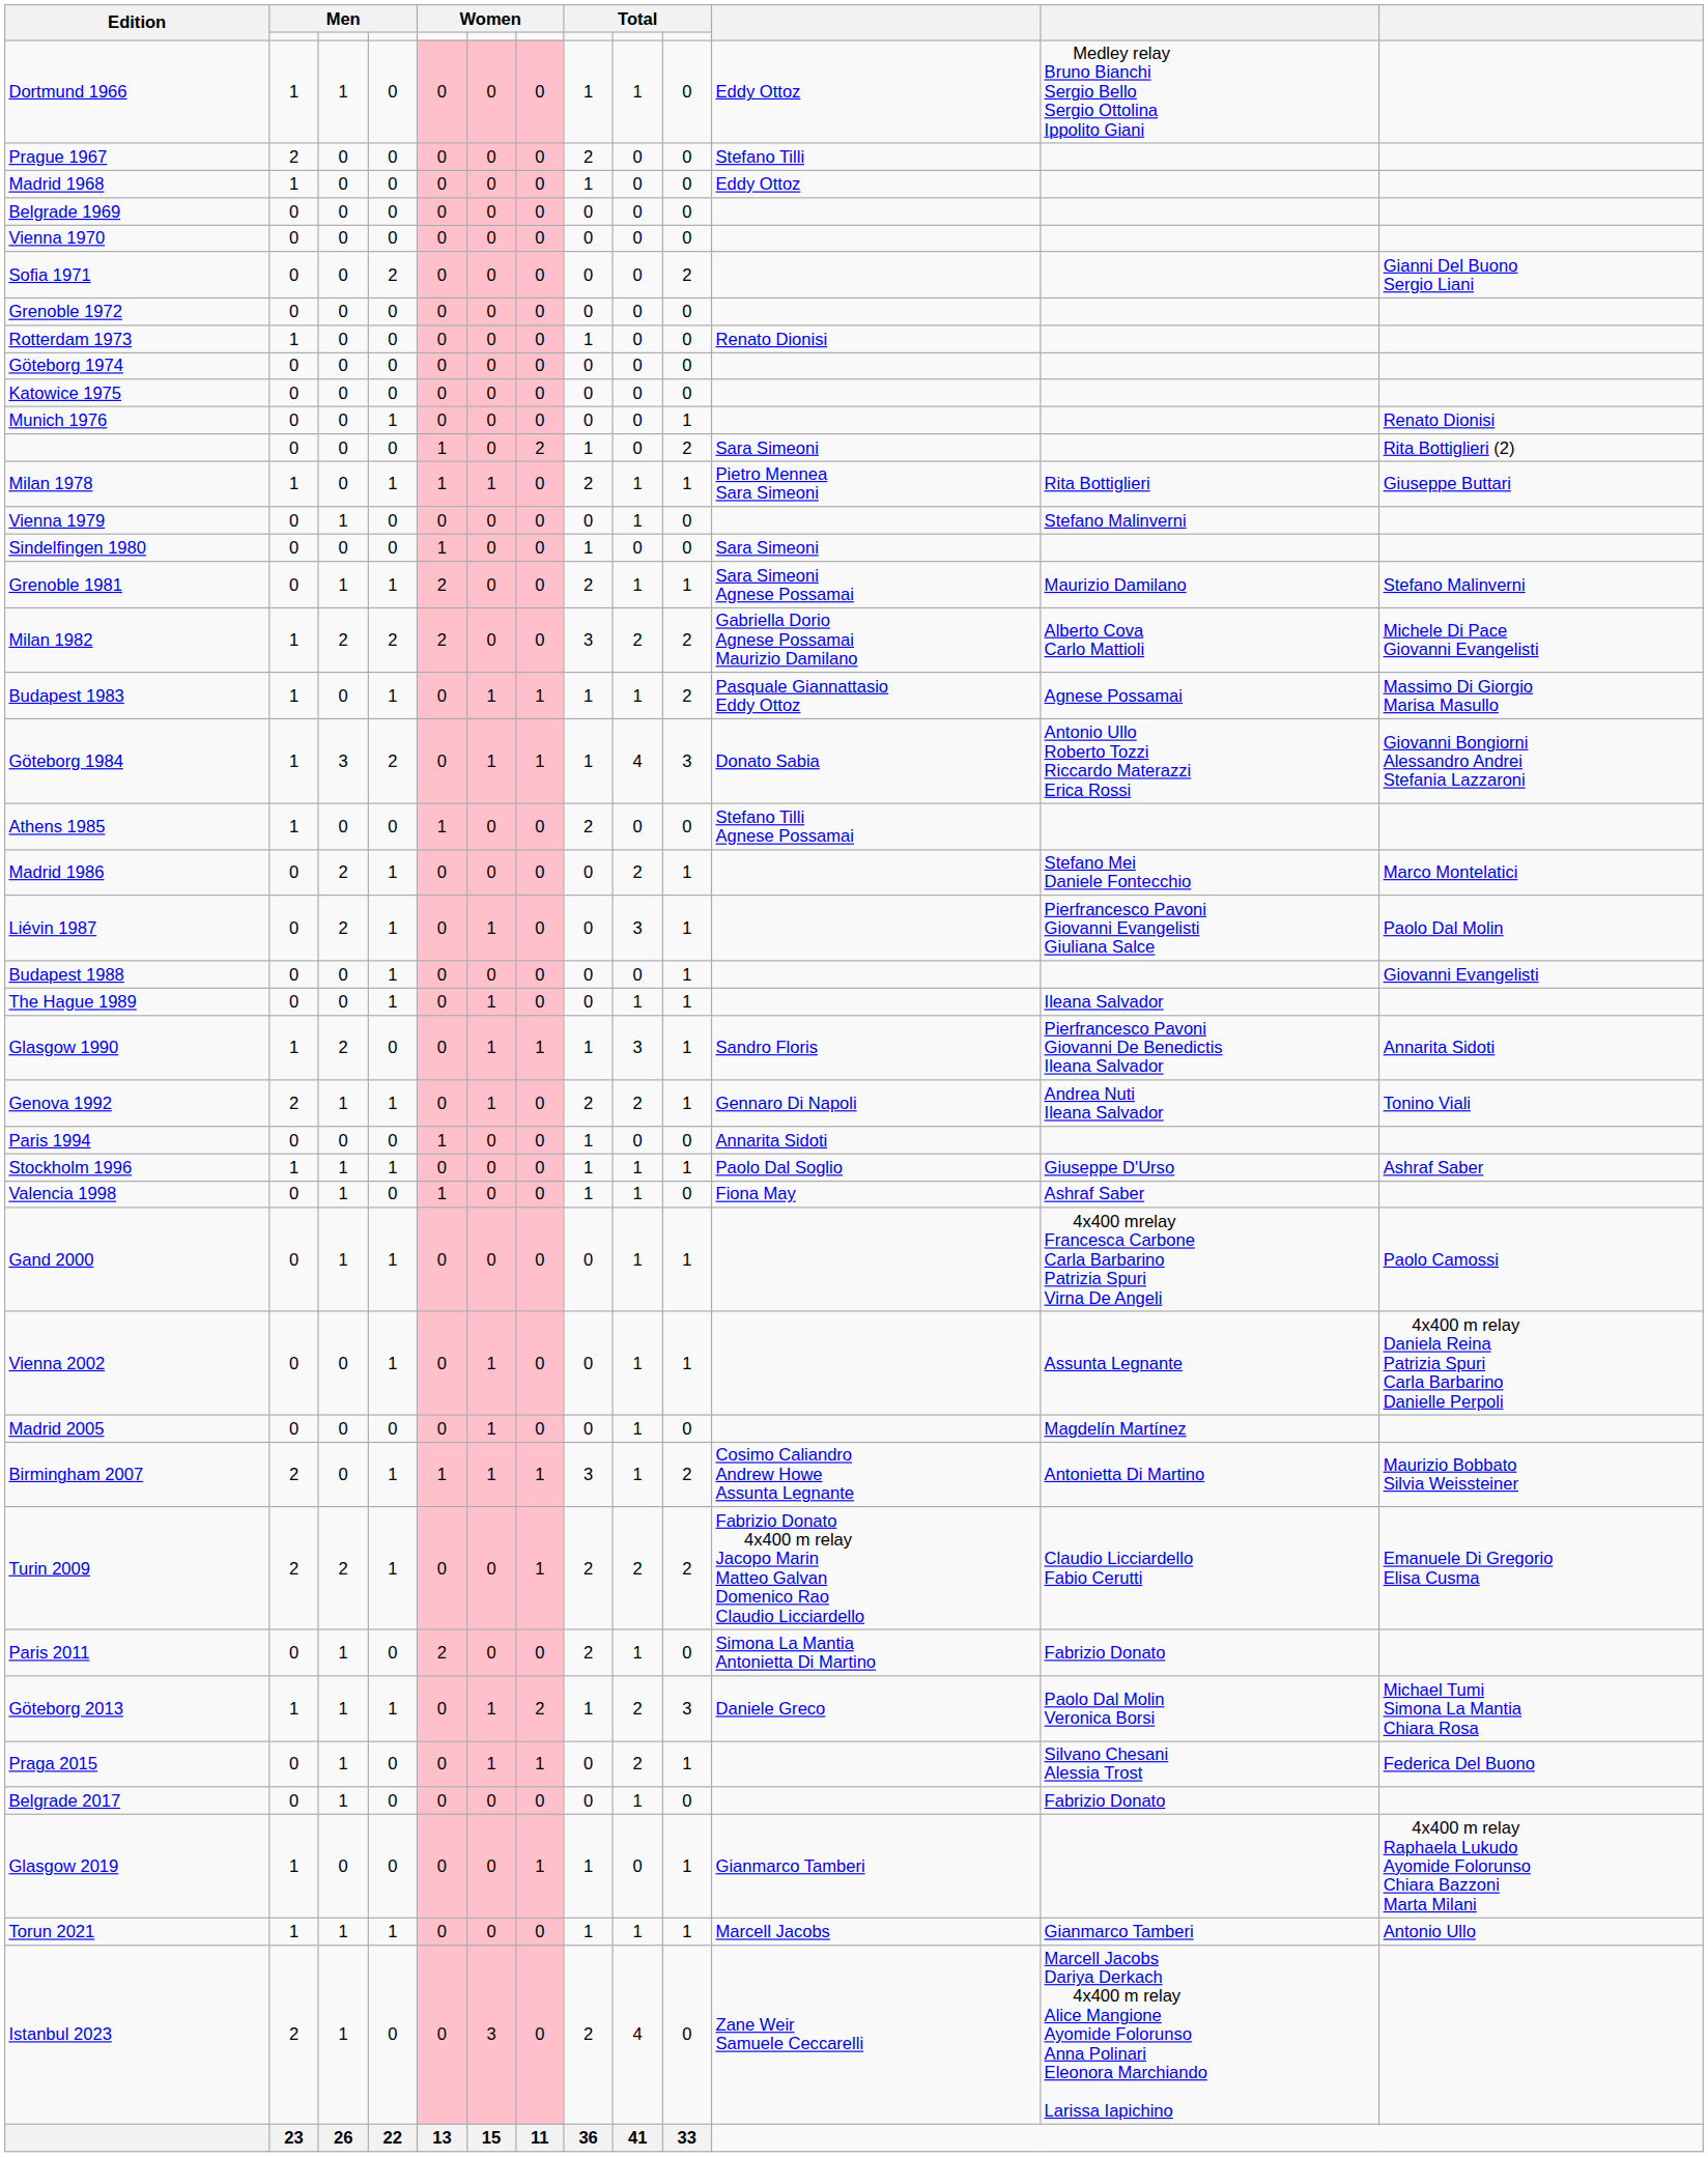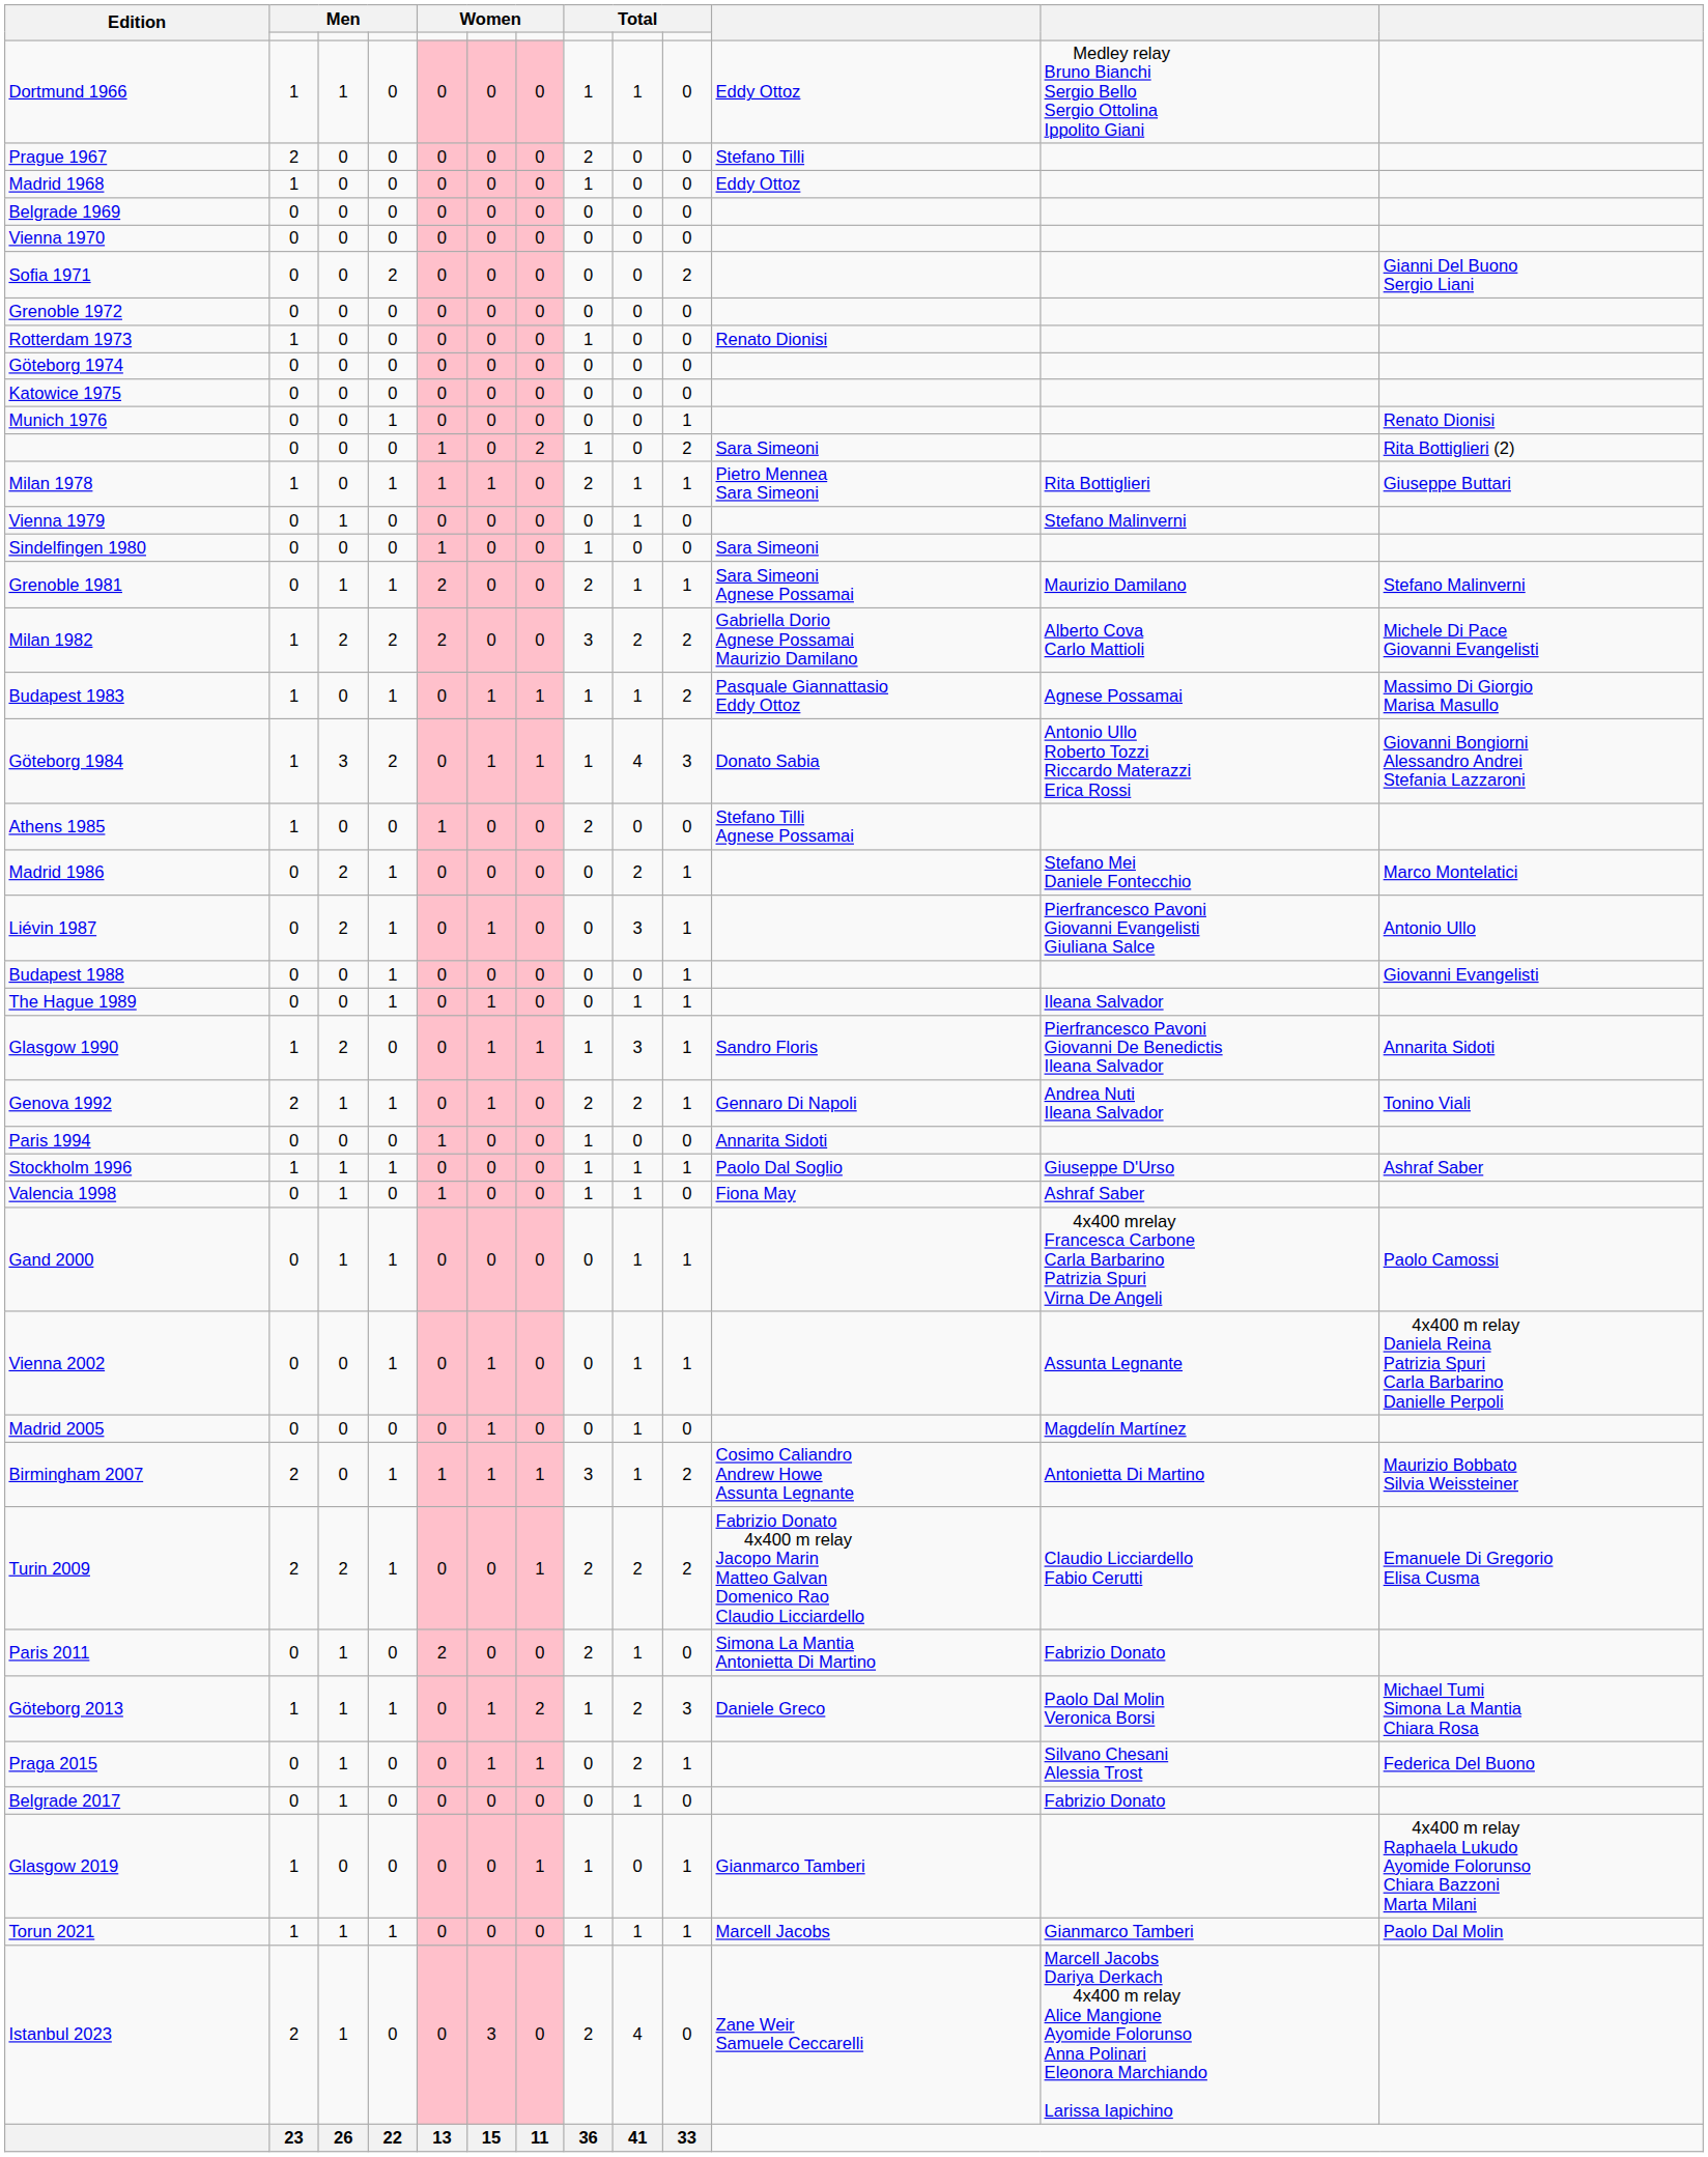Liévin 1987 | column 13: Paolo Dal Molin -> Antonio Ullo
Torun 2021 | column 13: Antonio Ullo -> Paolo Dal Molin
